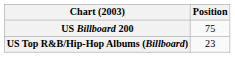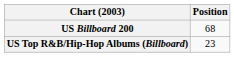US Billboard 200 | Position: 75 -> 68
